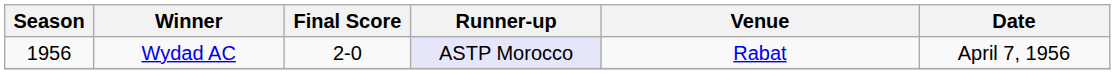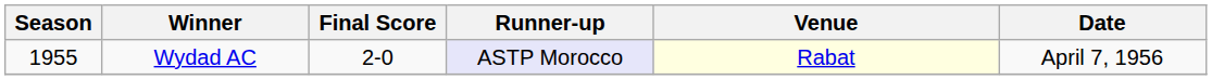Wydad AC | Season: 1956 -> 1955
Wydad AC | Venue: no background -> lightyellow background
